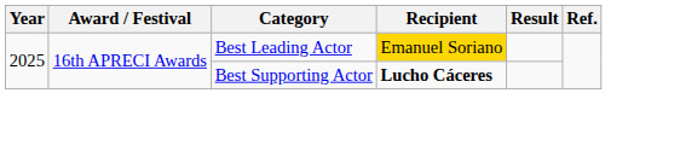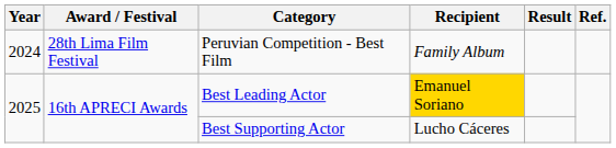+ row: 2024 | 28th Lima Film Festival | Peruvian Competition - Best Film | Family Album
Best Supporting Actor | Recipient: bold -> normal
